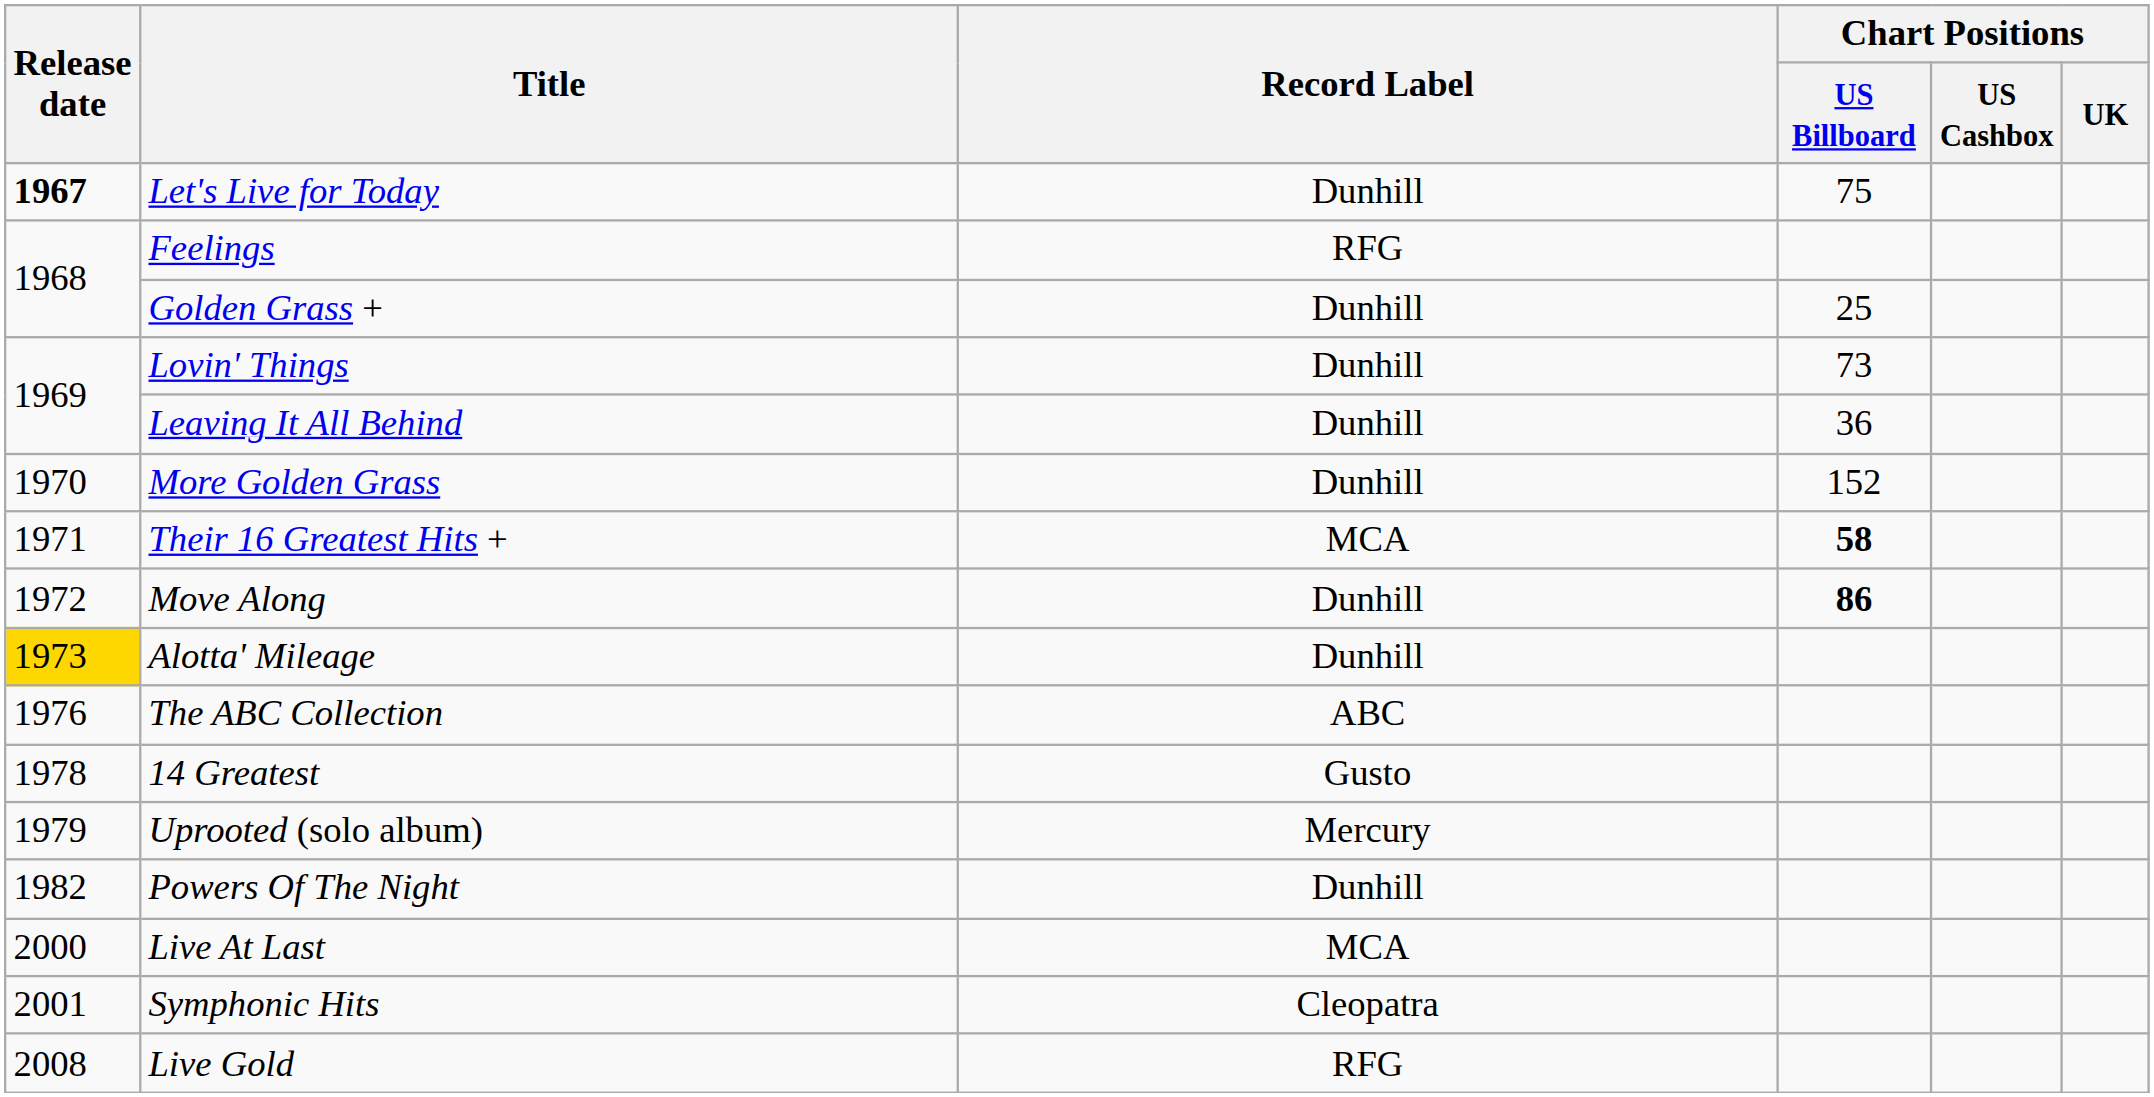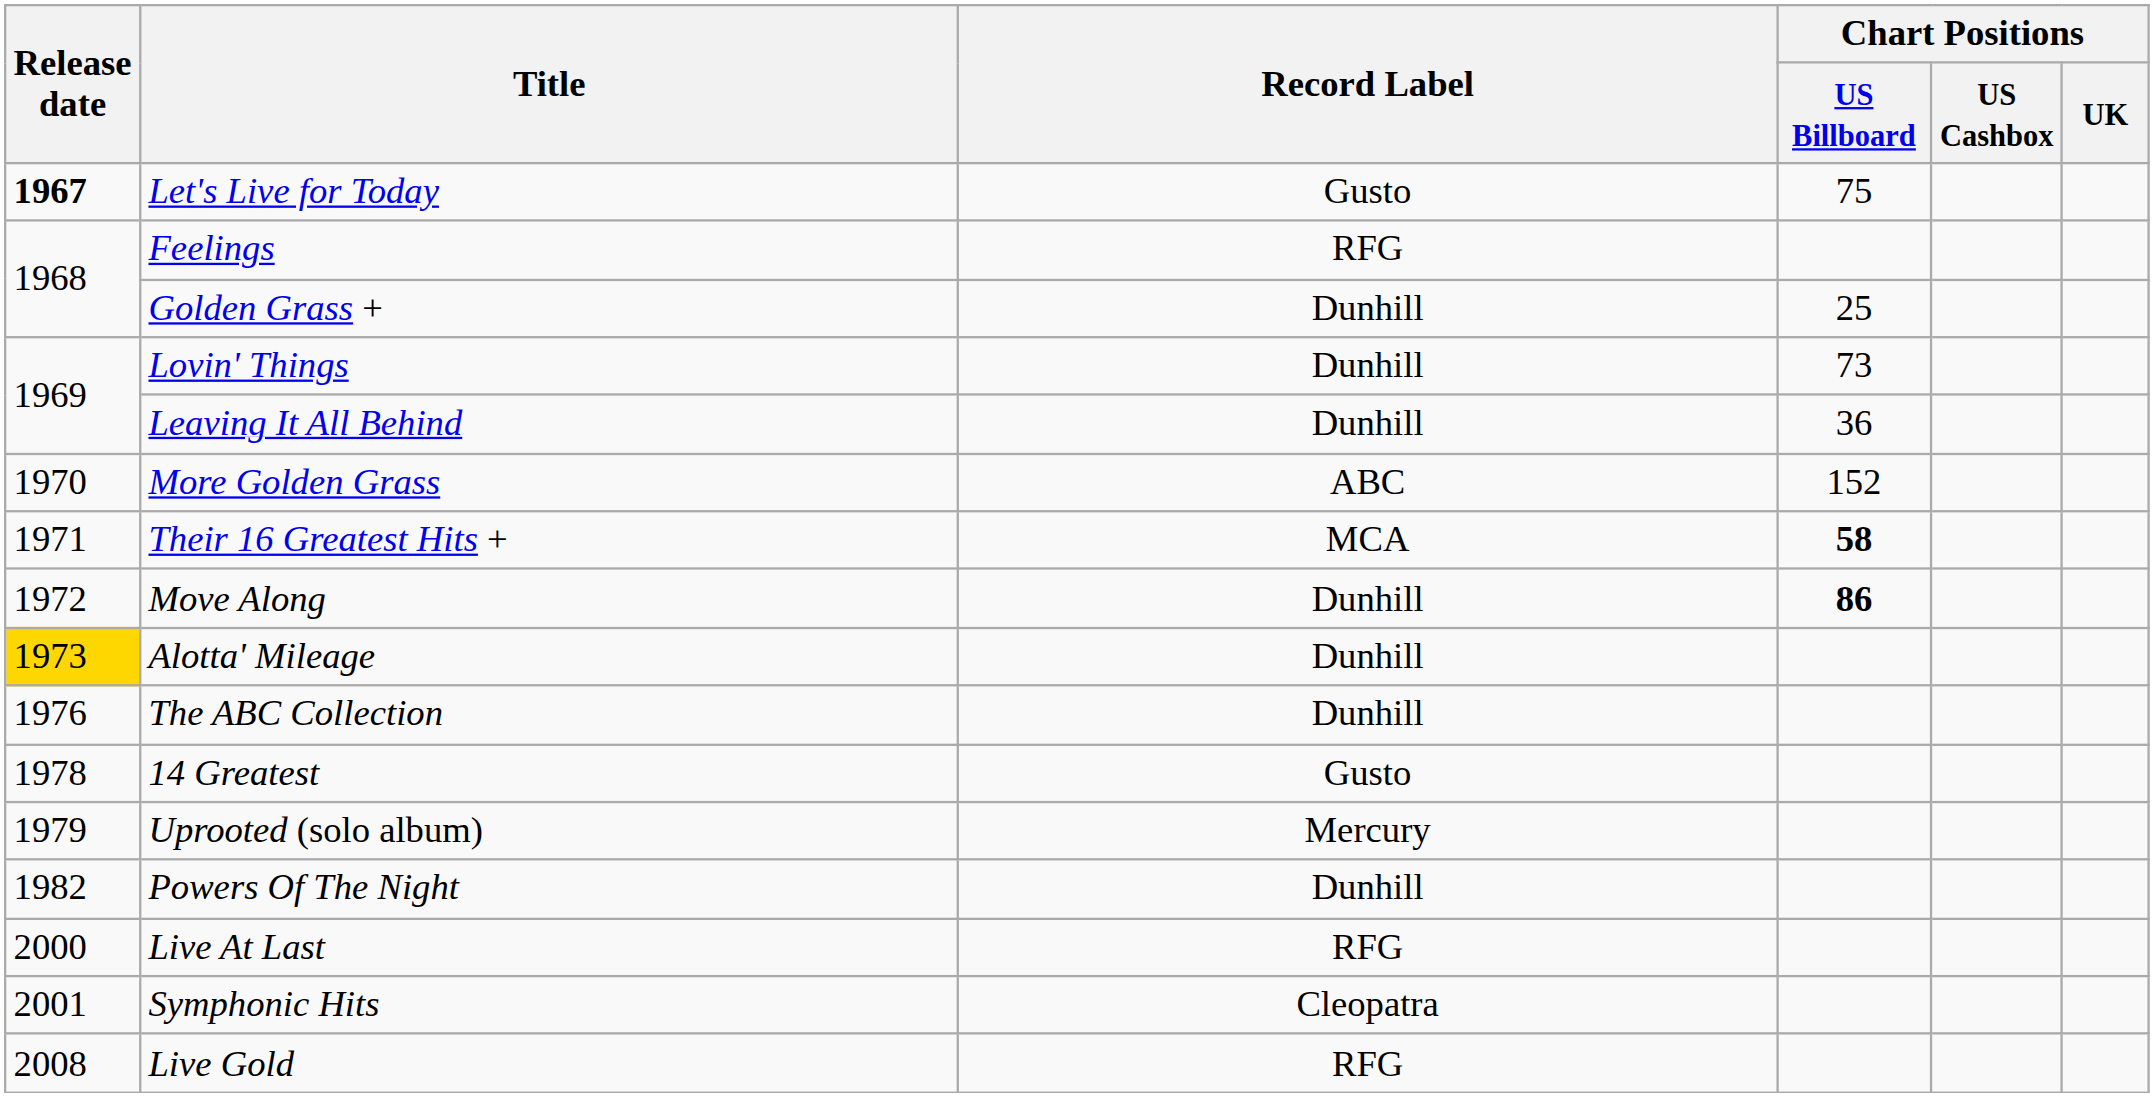Let's Live for Today | Record Label: Dunhill -> Gusto
More Golden Grass | Record Label: Dunhill -> ABC
The ABC Collection | Record Label: ABC -> Dunhill
Live At Last | Record Label: MCA -> RFG
